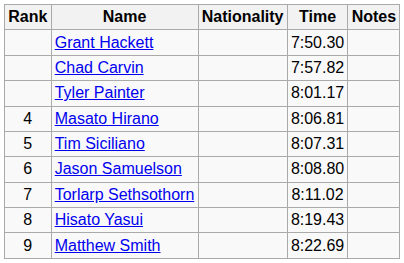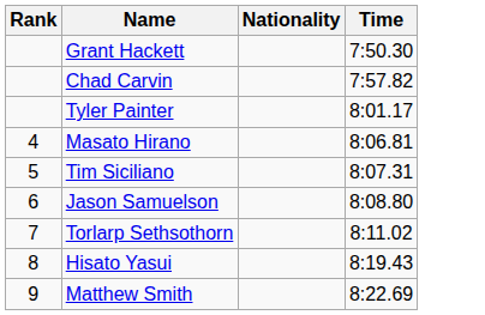- column: Notes
